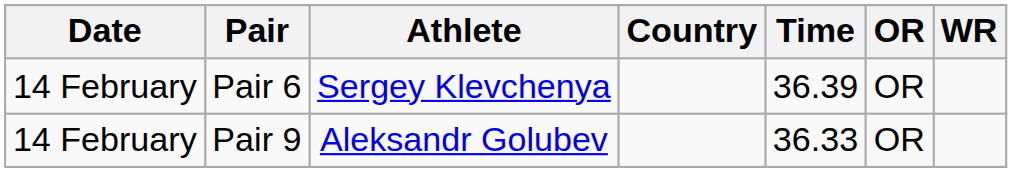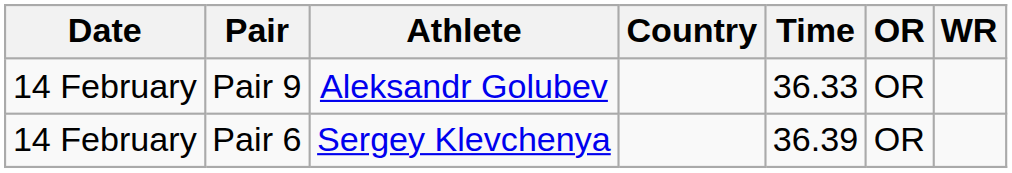rows swapped: Pair 6 <-> Pair 9
